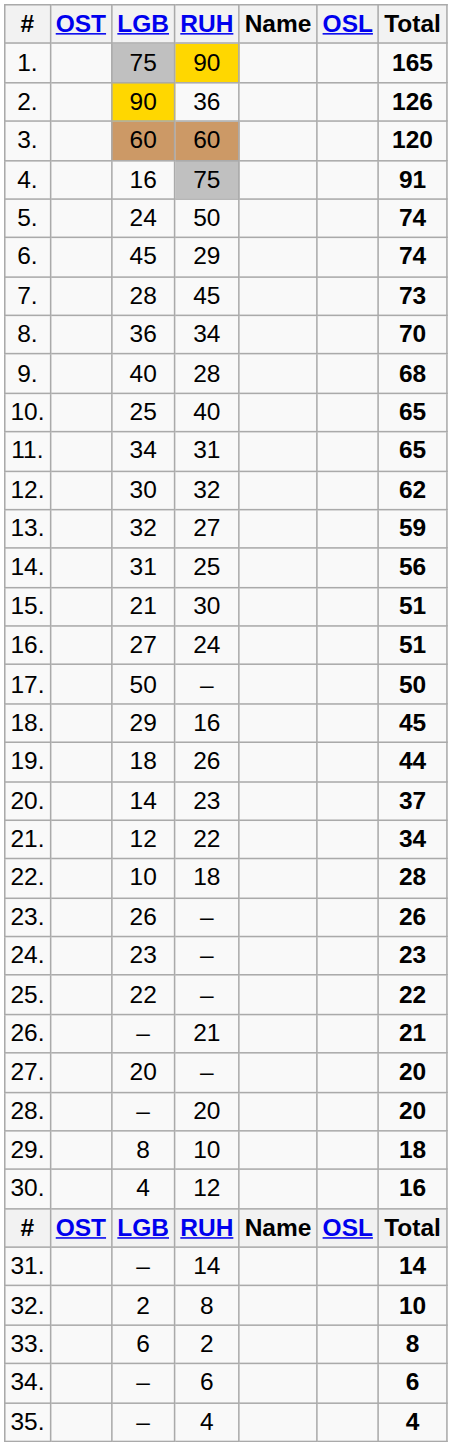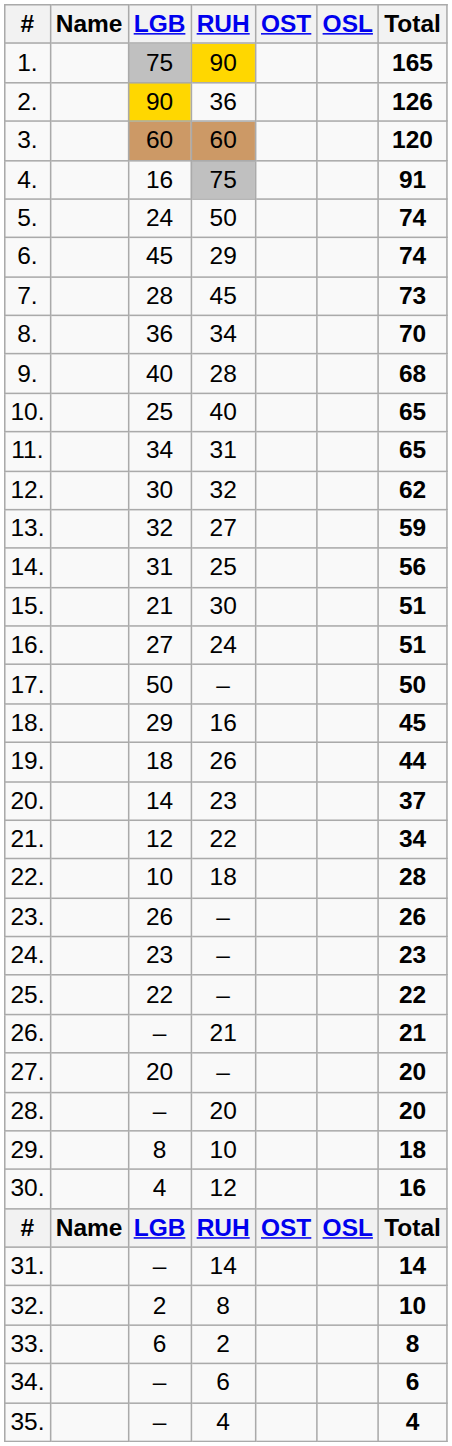columns swapped: Name <-> OST
